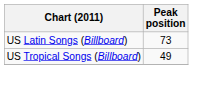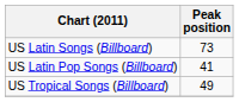+ row: US Latin Pop Songs (Billboard) | 41
